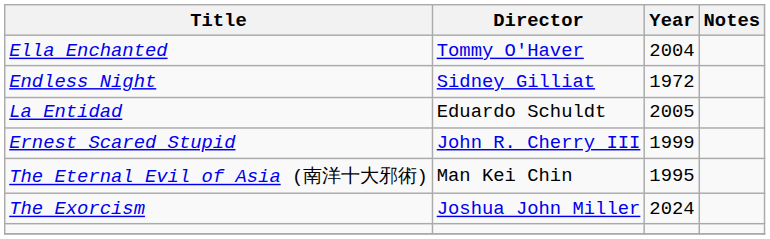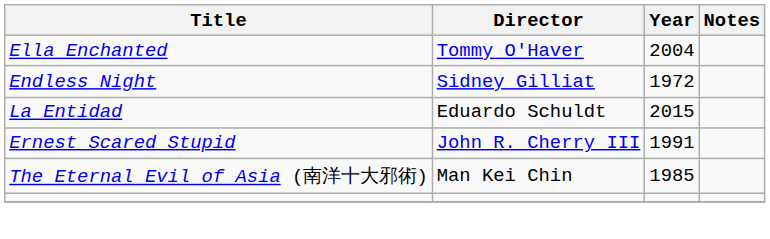La Entidad | Year: 2005 -> 2015
Ernest Scared Stupid | Year: 1999 -> 1991
The Eternal Evil of Asia (南洋十大邪術) | Year: 1995 -> 1985
- row: The Exorcism | Joshua John Miller | 2024
